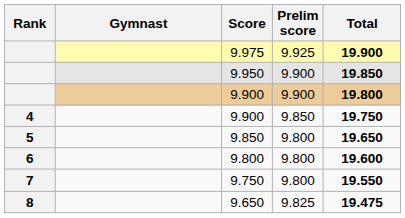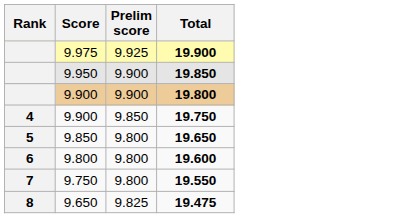- column: Gymnast
